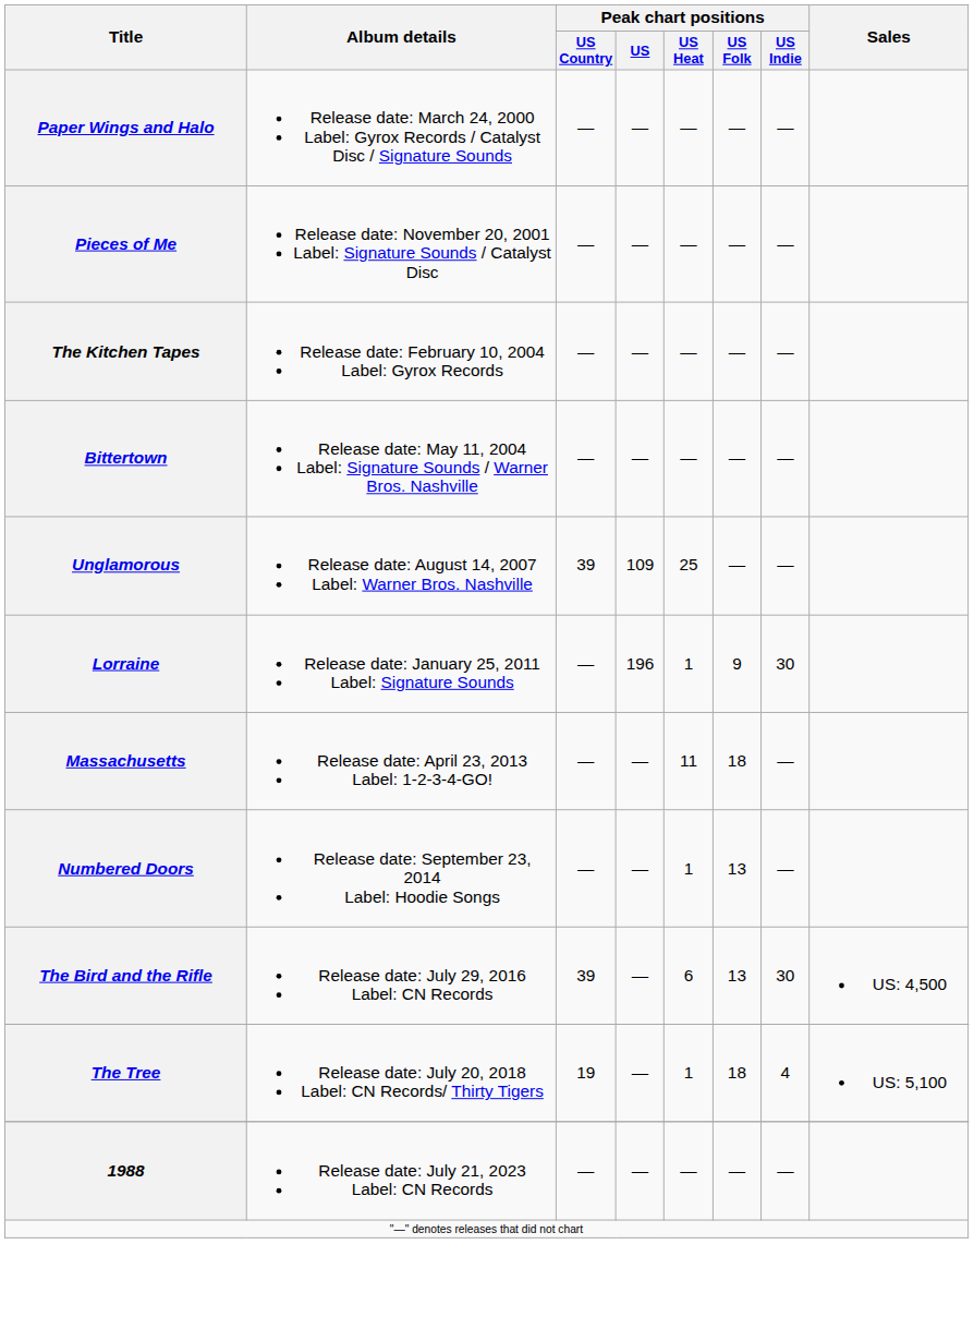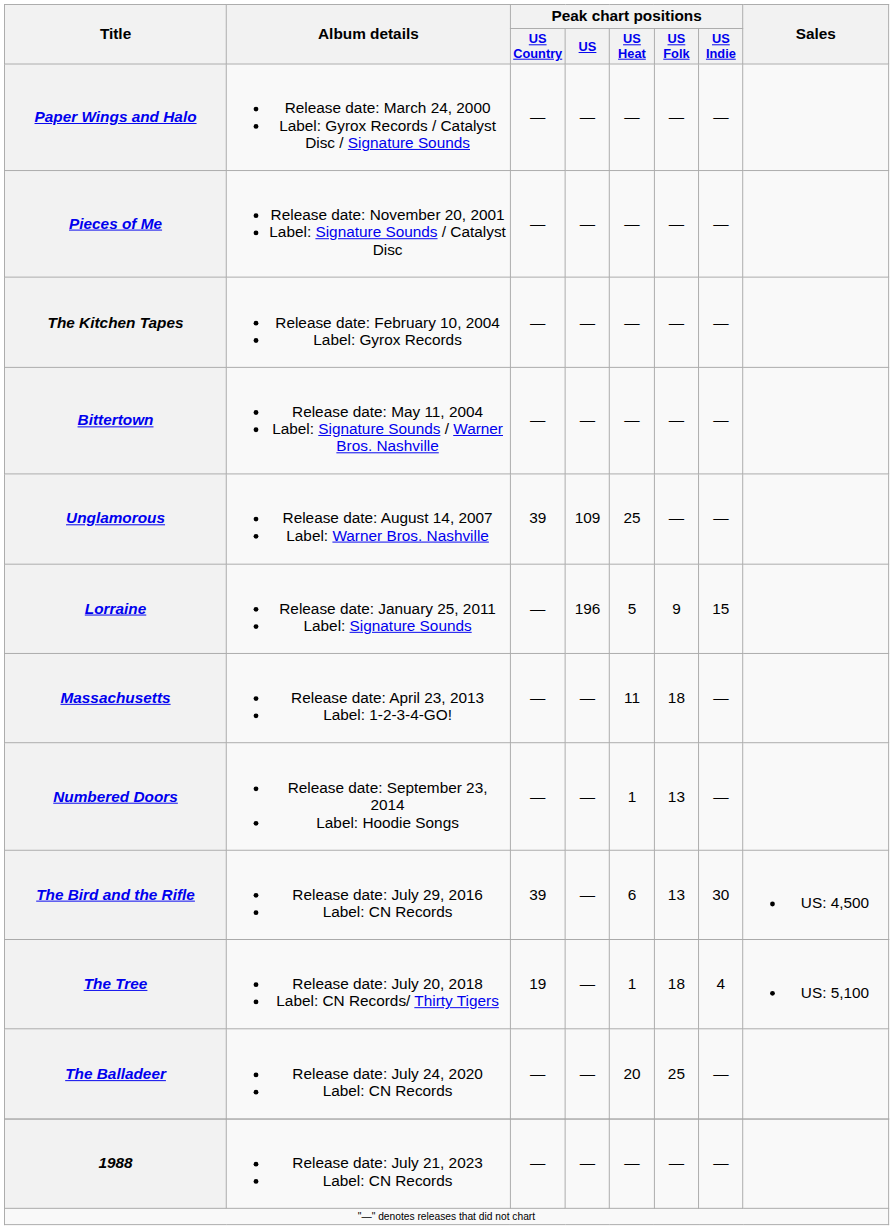Lorraine | Peak chart positions / US Heat: 1 -> 5
Lorraine | Peak chart positions / US Indie: 30 -> 15
+ row: The Balladeer | Release date: July 24, 2020 Label: CN Records | — | — | 20 | 25 | —
